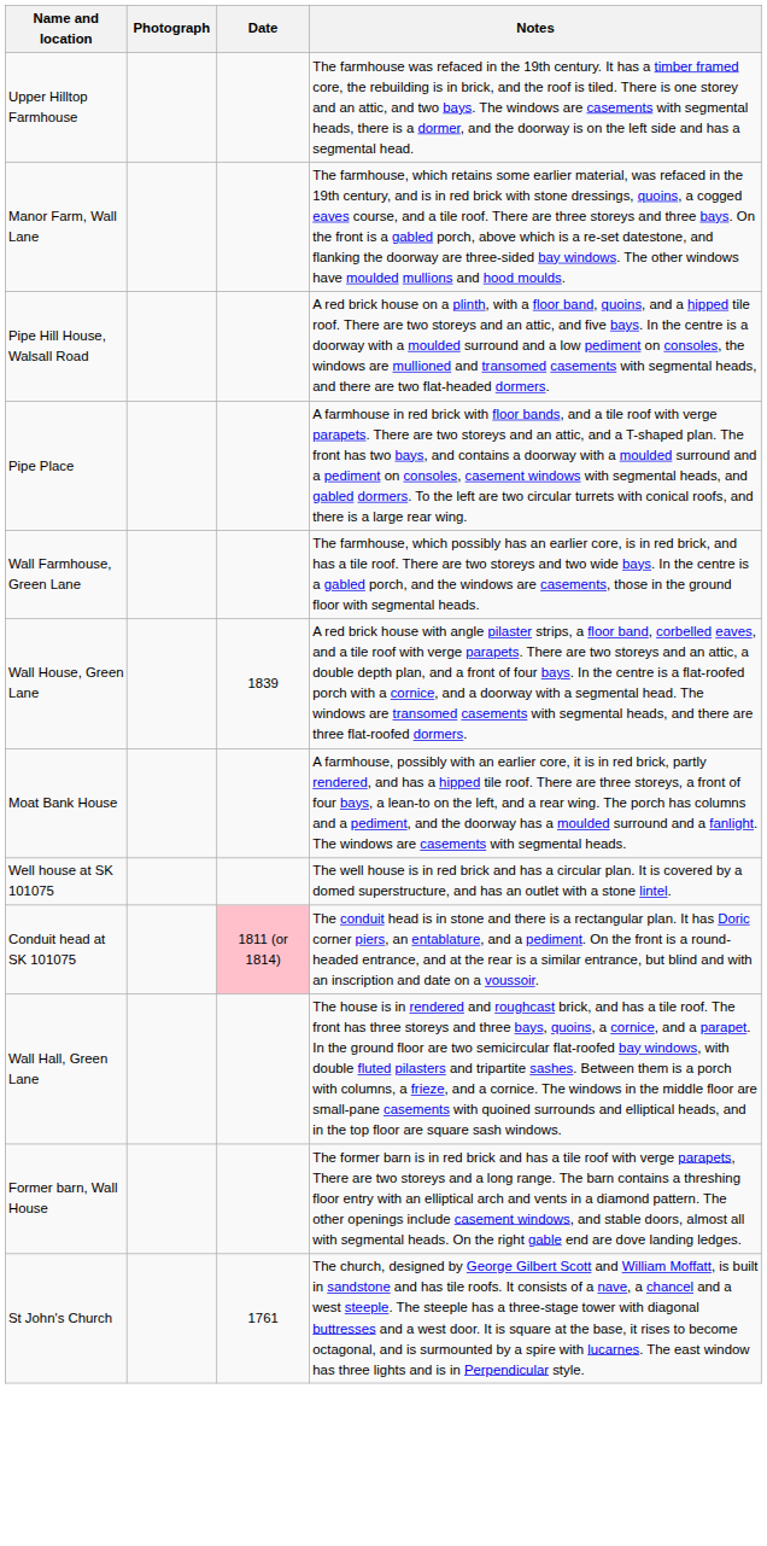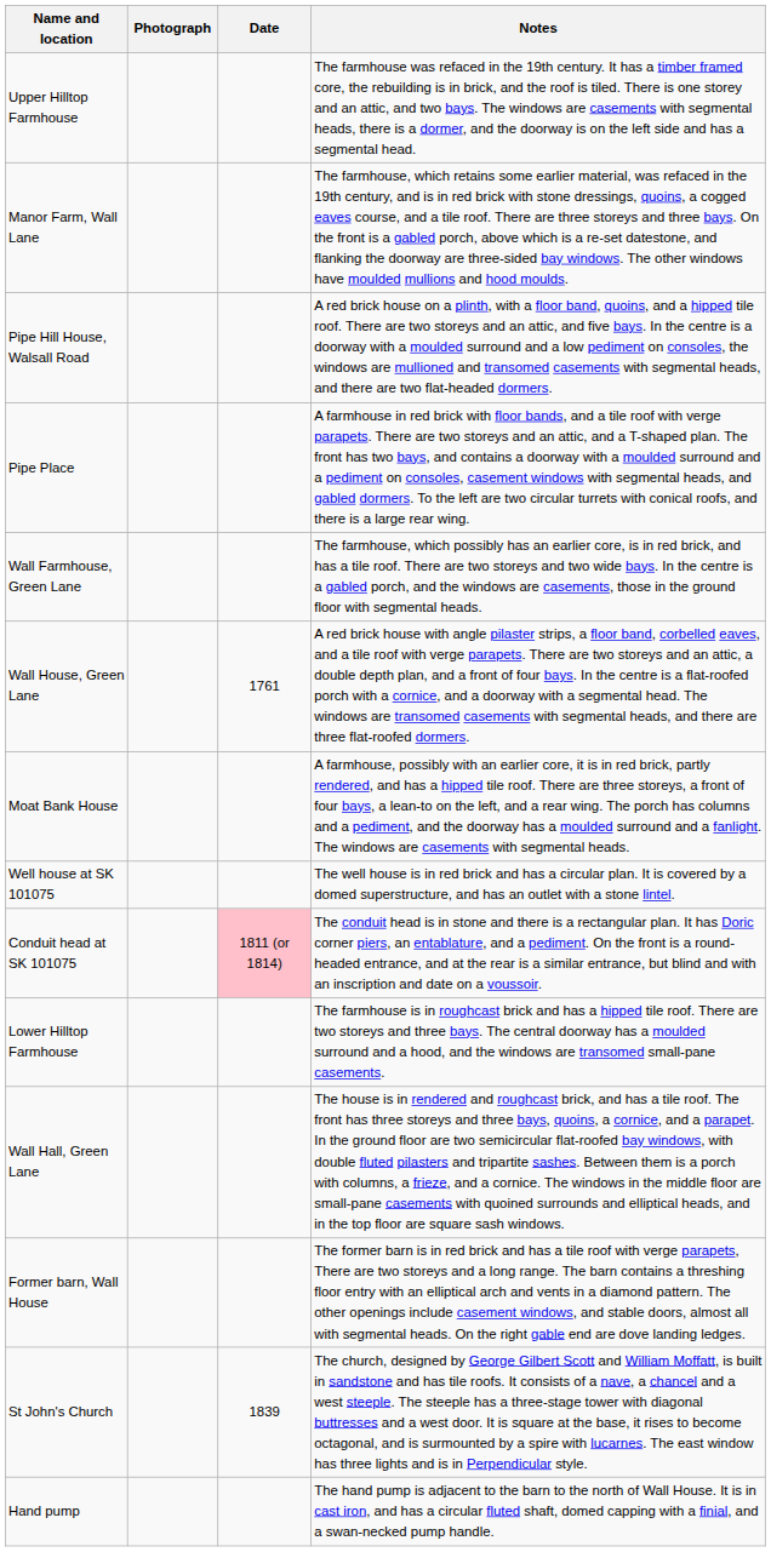Wall House, Green Lane | Date: 1839 -> 1761
+ row: Lower Hilltop Farmhouse | The farmhouse is in roughcast brick and has a hipped tile roof. There are two storeys and three bays. The central doorway has a moulded surround and a hood, and the windows are transomed small-pane casements.
St John's Church | Date: 1761 -> 1839
+ row: Hand pump | The hand pump is adjacent to the barn to the north of Wall House. It is in cast iron, and has a circular fluted shaft, domed capping with a finial, and a swan-necked pump handle.
